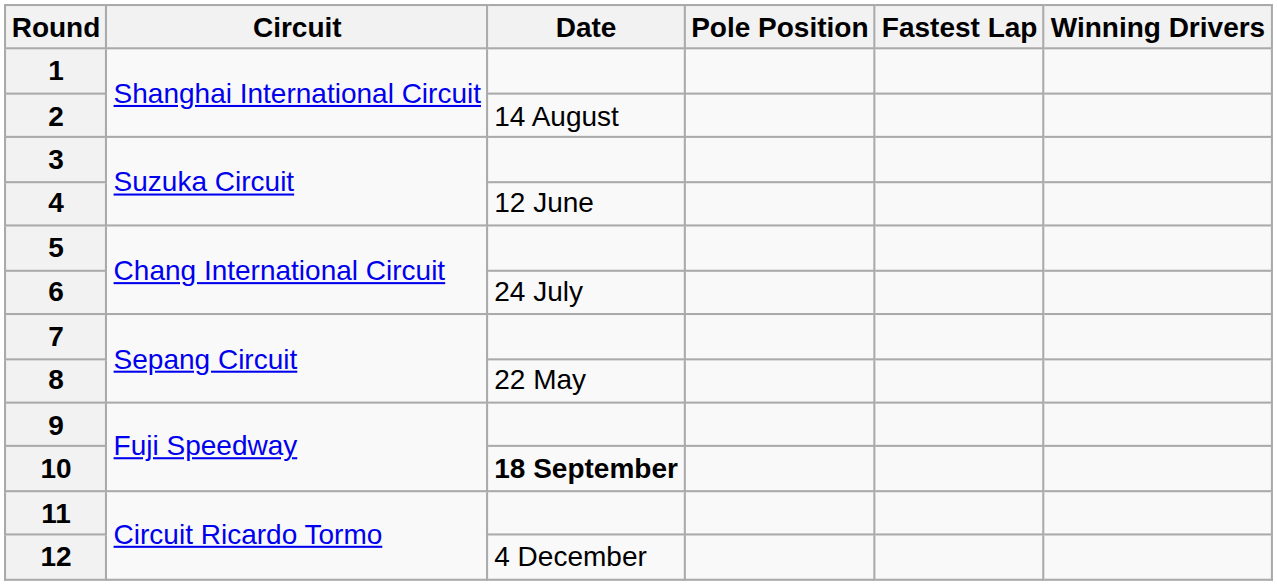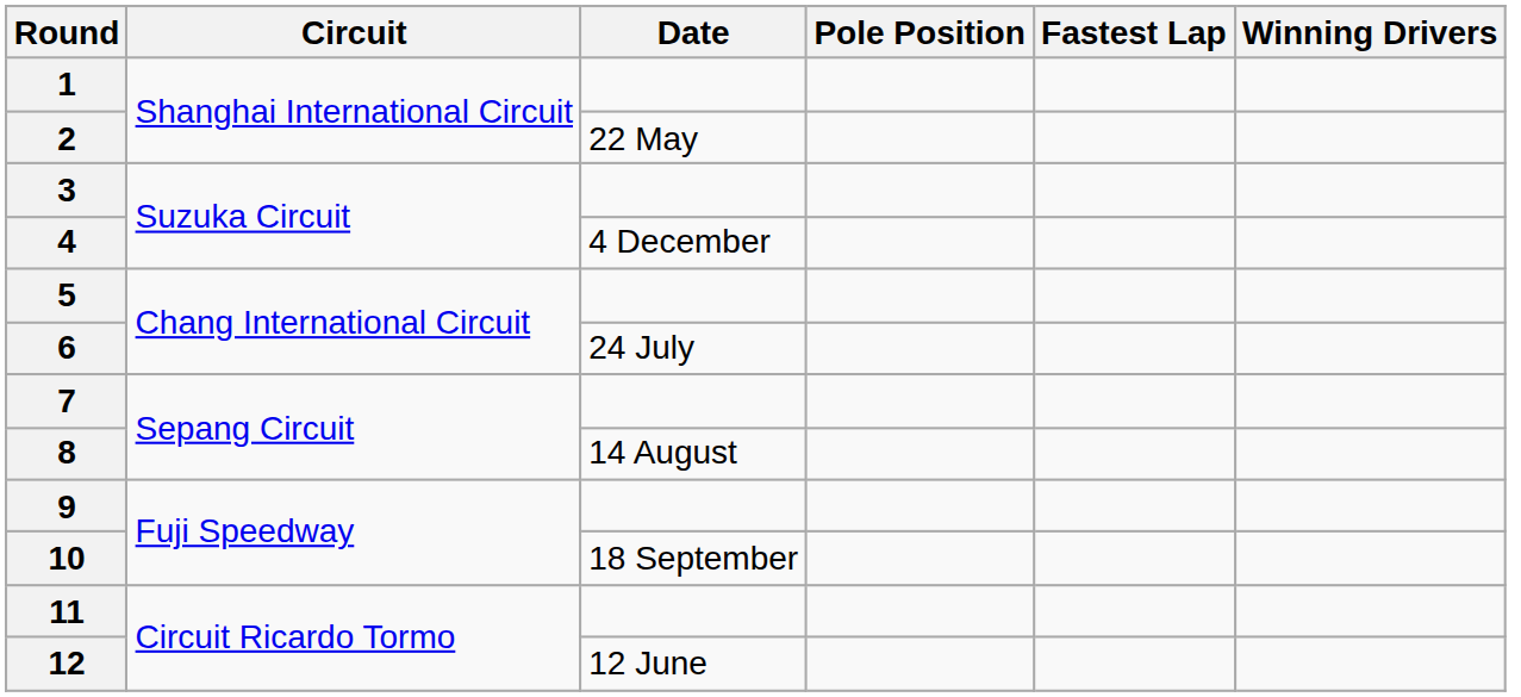2 | Date: 14 August -> 22 May
4 | Date: 12 June -> 4 December
8 | Date: 22 May -> 14 August
10 | Date: bold -> normal
12 | Date: 4 December -> 12 June
